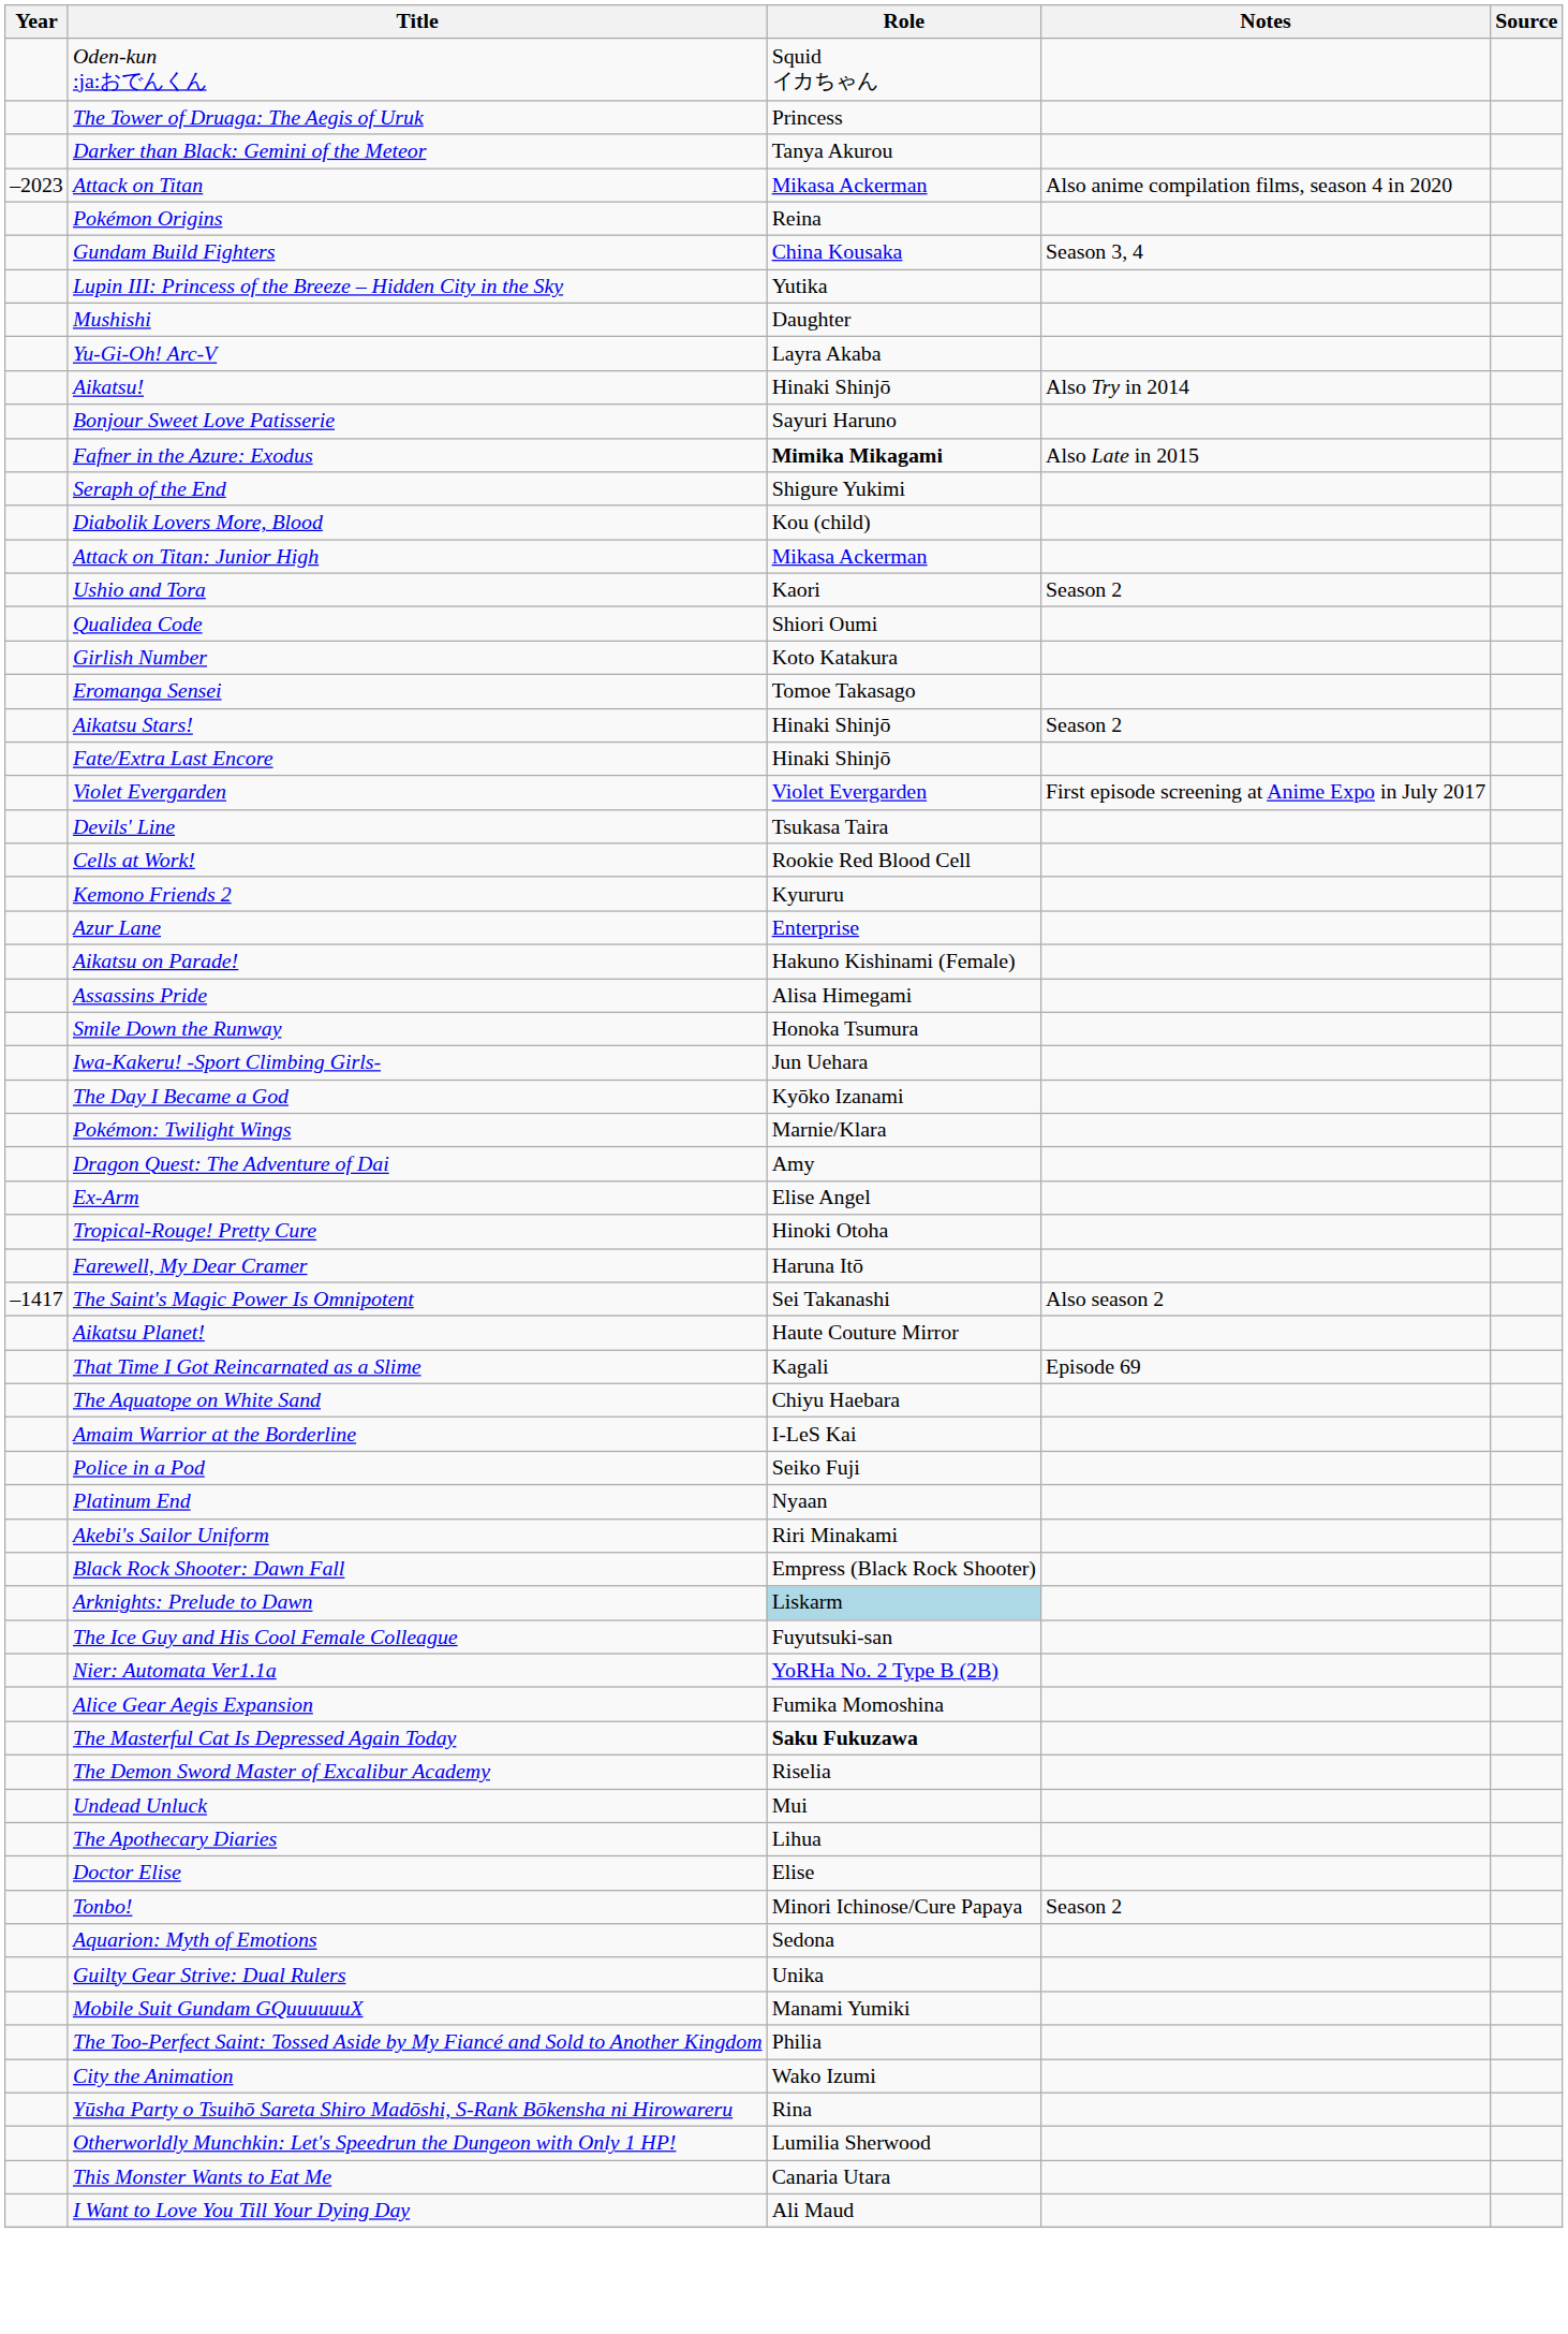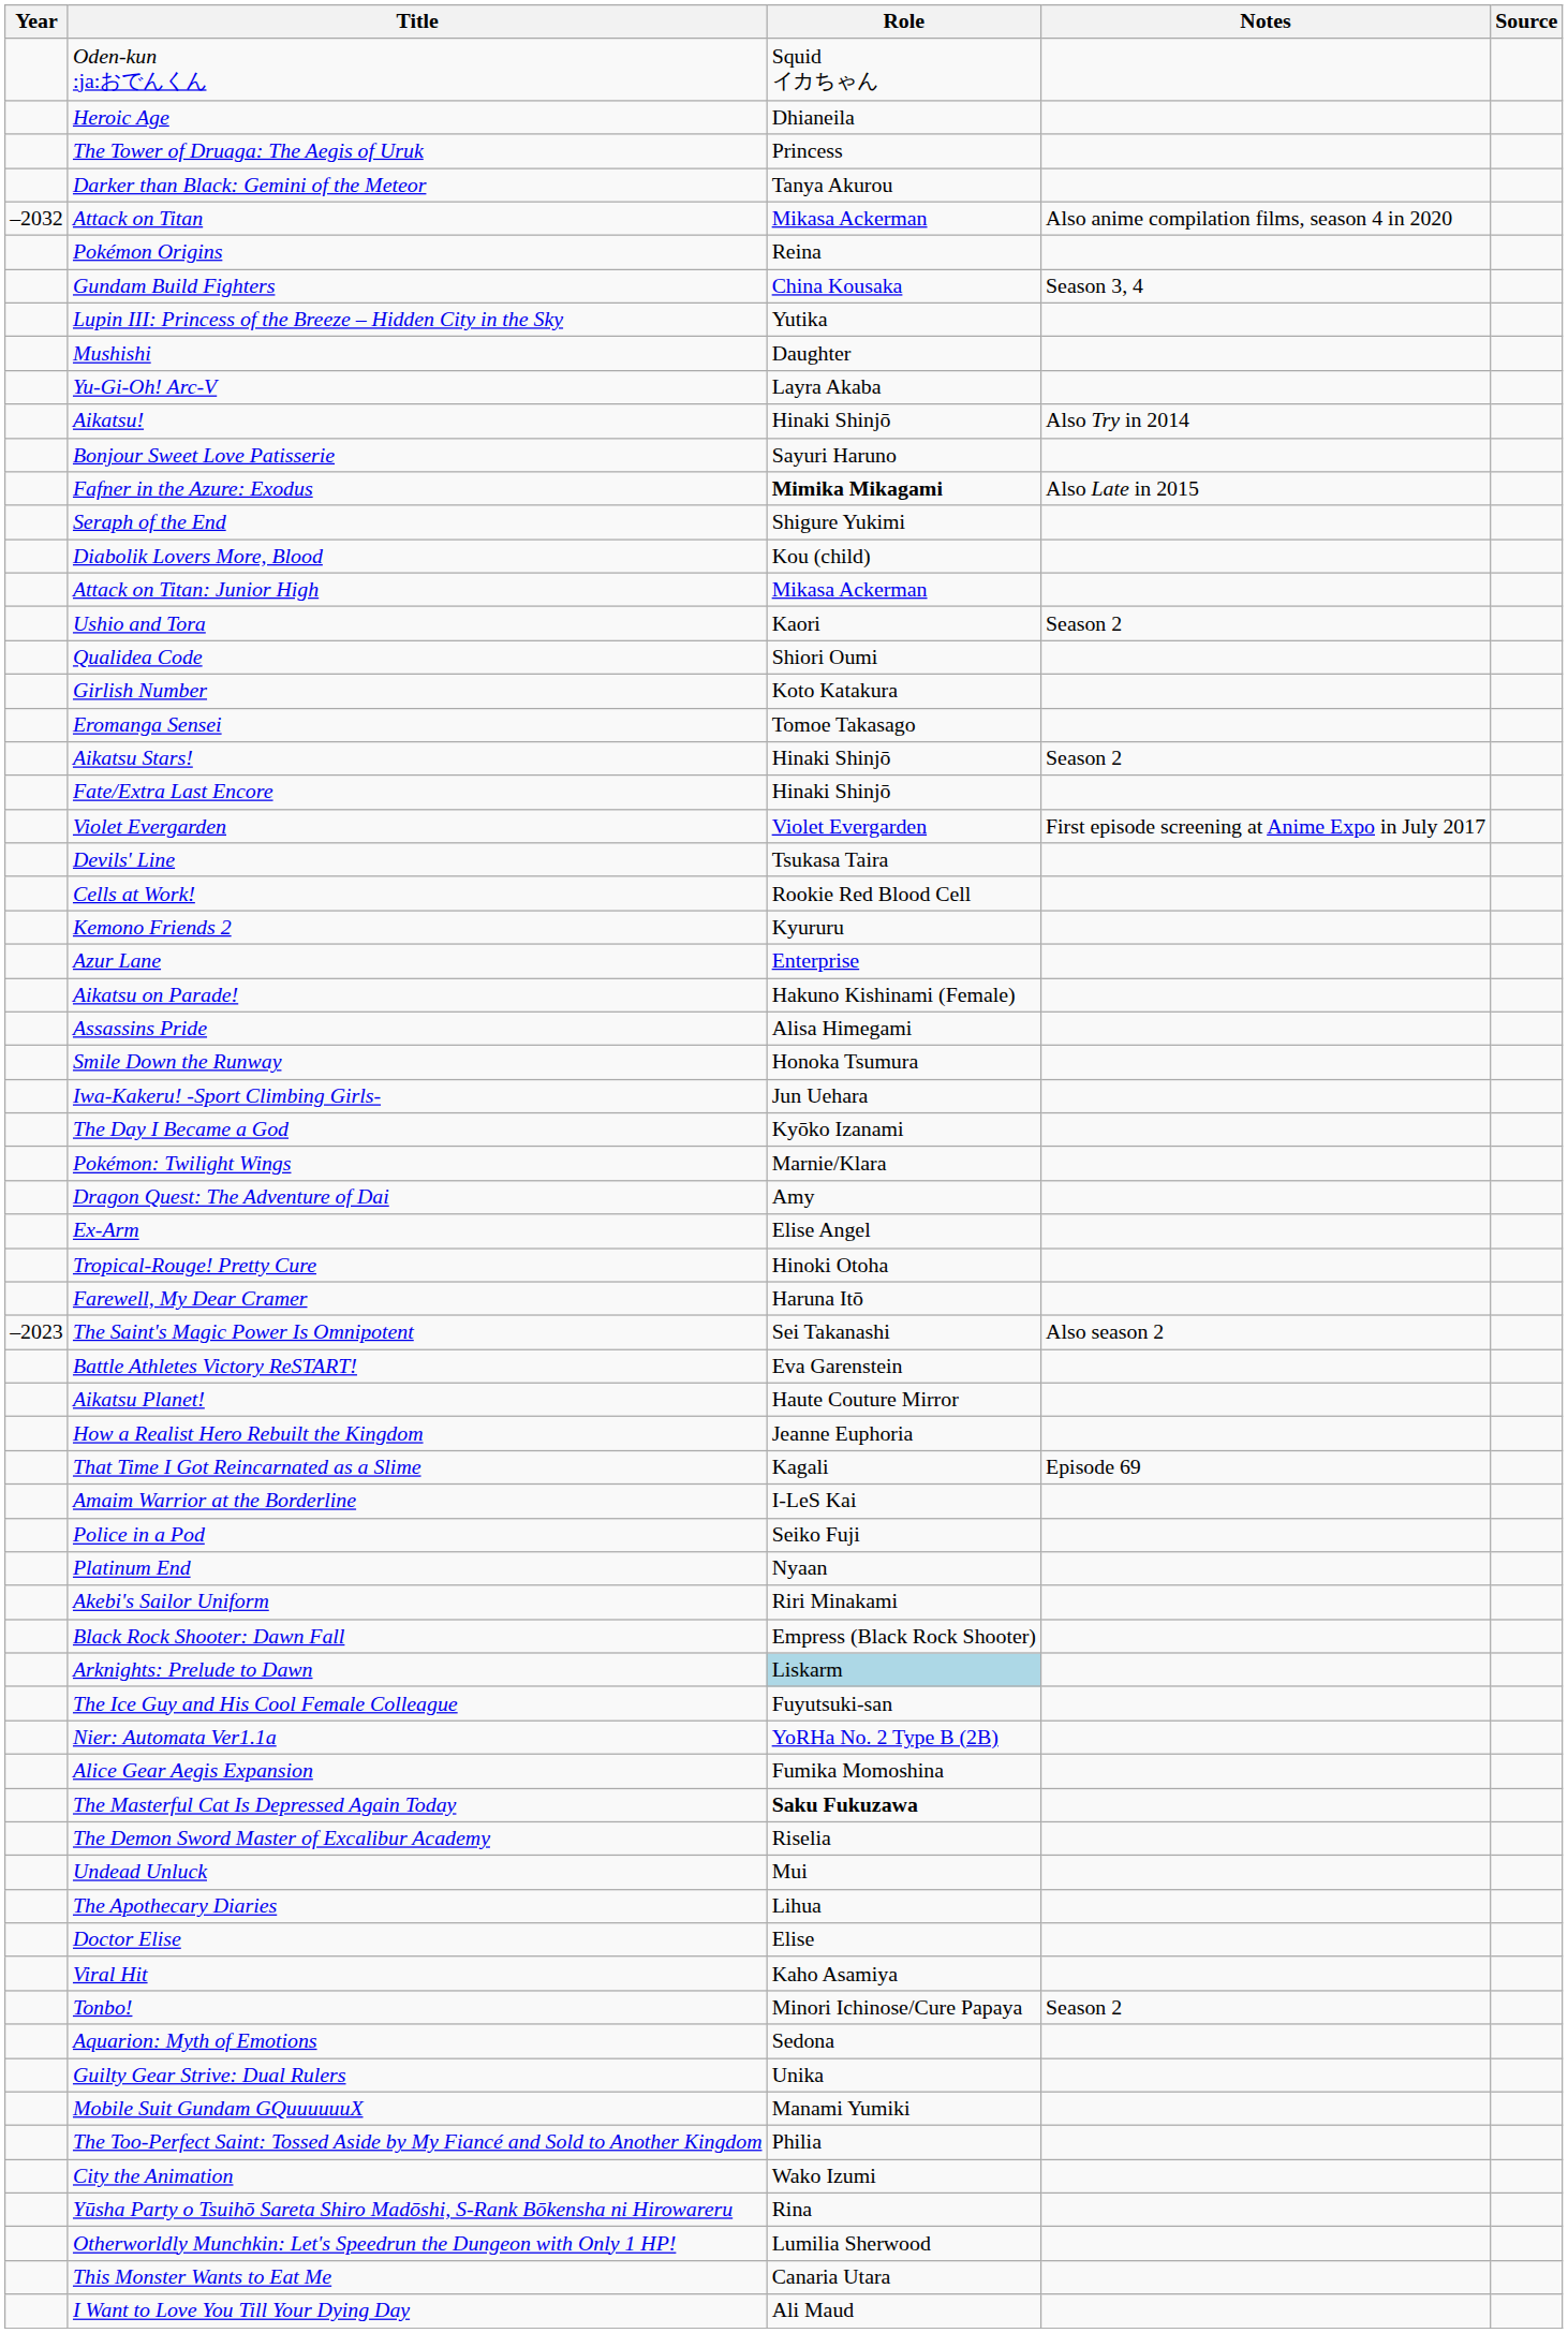+ row: Heroic Age | Dhianeila
Attack on Titan | Year: –2023 -> –2032
The Saint's Magic Power Is Omnipotent | Year: –1417 -> –2023
+ row: Battle Athletes Victory ReSTART! | Eva Garenstein
+ row: How a Realist Hero Rebuilt the Kingdom | Jeanne Euphoria
- row: The Aquatope on White Sand | Chiyu Haebara
+ row: Viral Hit | Kaho Asamiya
